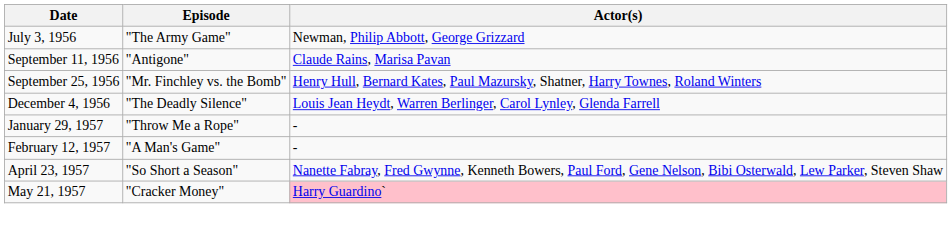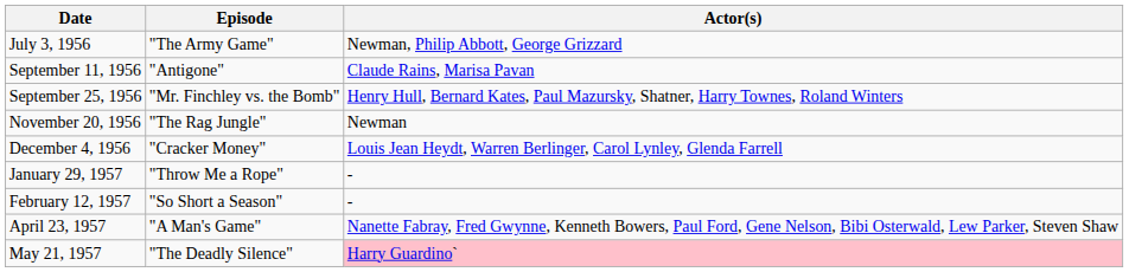+ row: November 20, 1956 | "The Rag Jungle" | Newman
December 4, 1956 | Episode: "The Deadly Silence" -> "Cracker Money"
February 12, 1957 | Episode: "A Man's Game" -> "So Short a Season"
April 23, 1957 | Episode: "So Short a Season" -> "A Man's Game"
May 21, 1957 | Episode: "Cracker Money" -> "The Deadly Silence"
